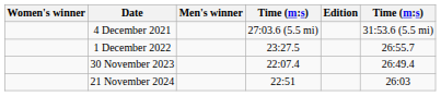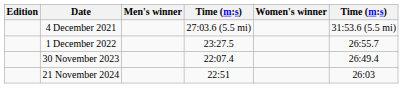columns swapped: Edition <-> Women's winner
